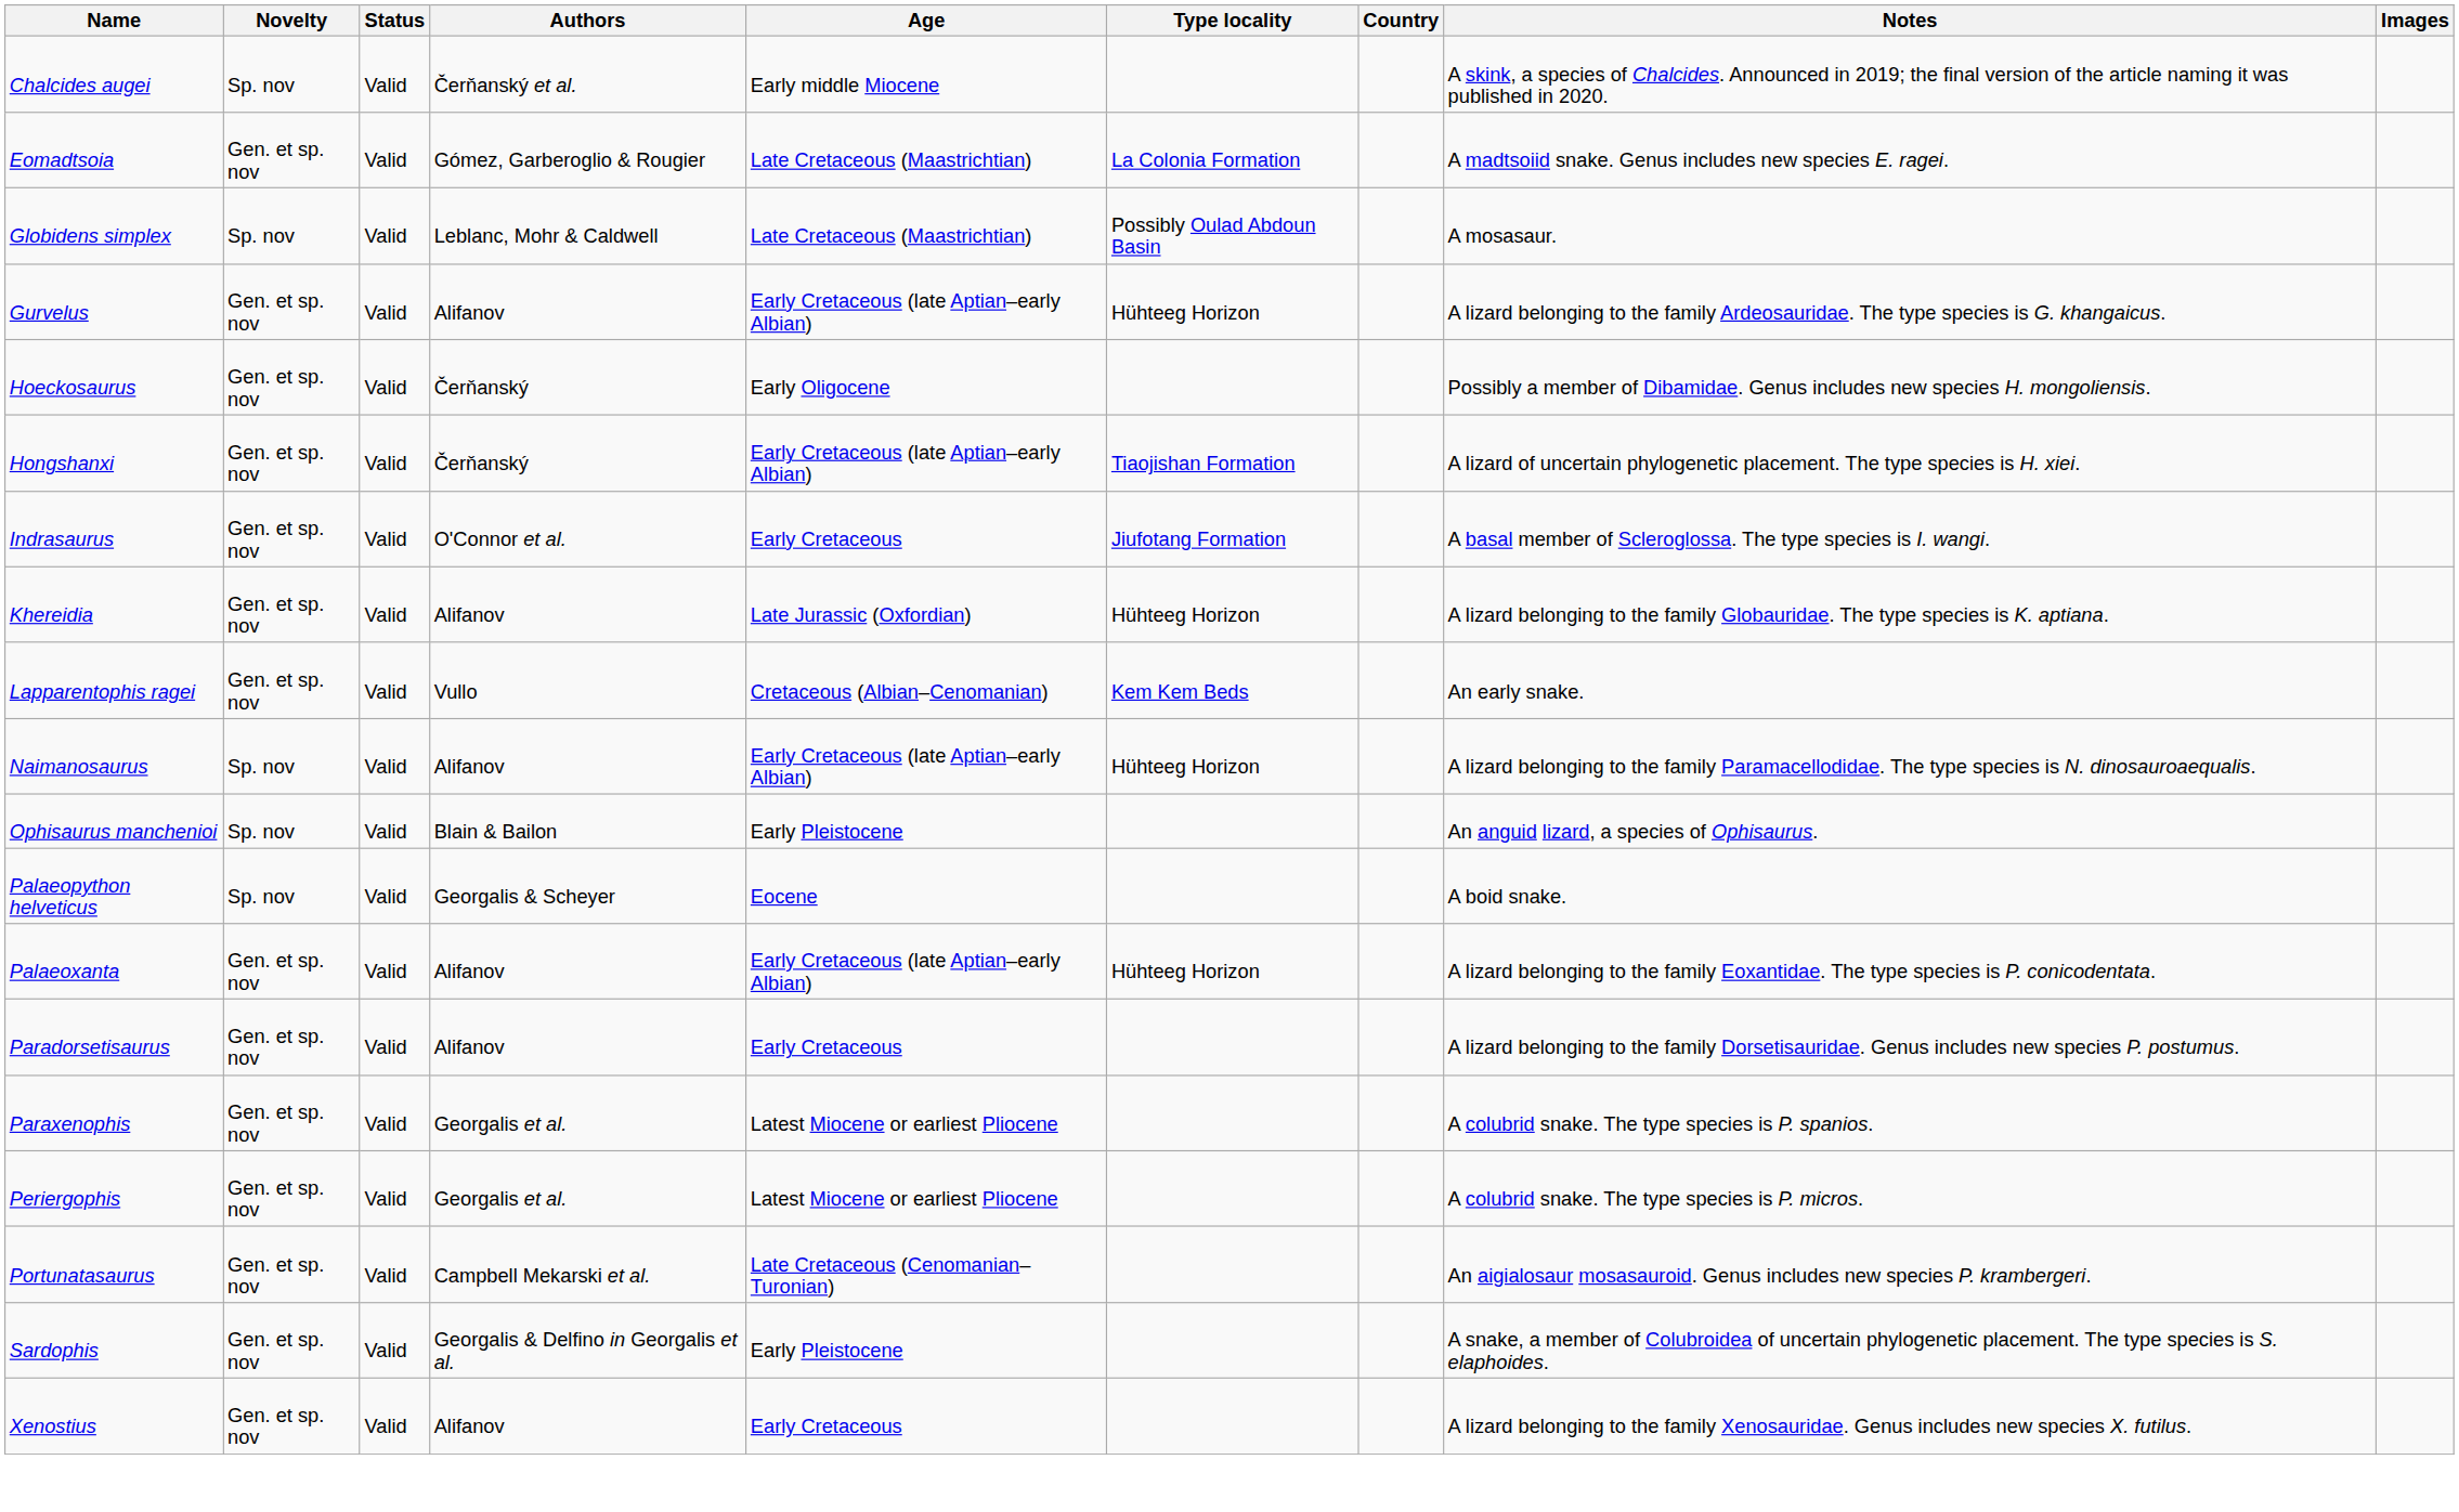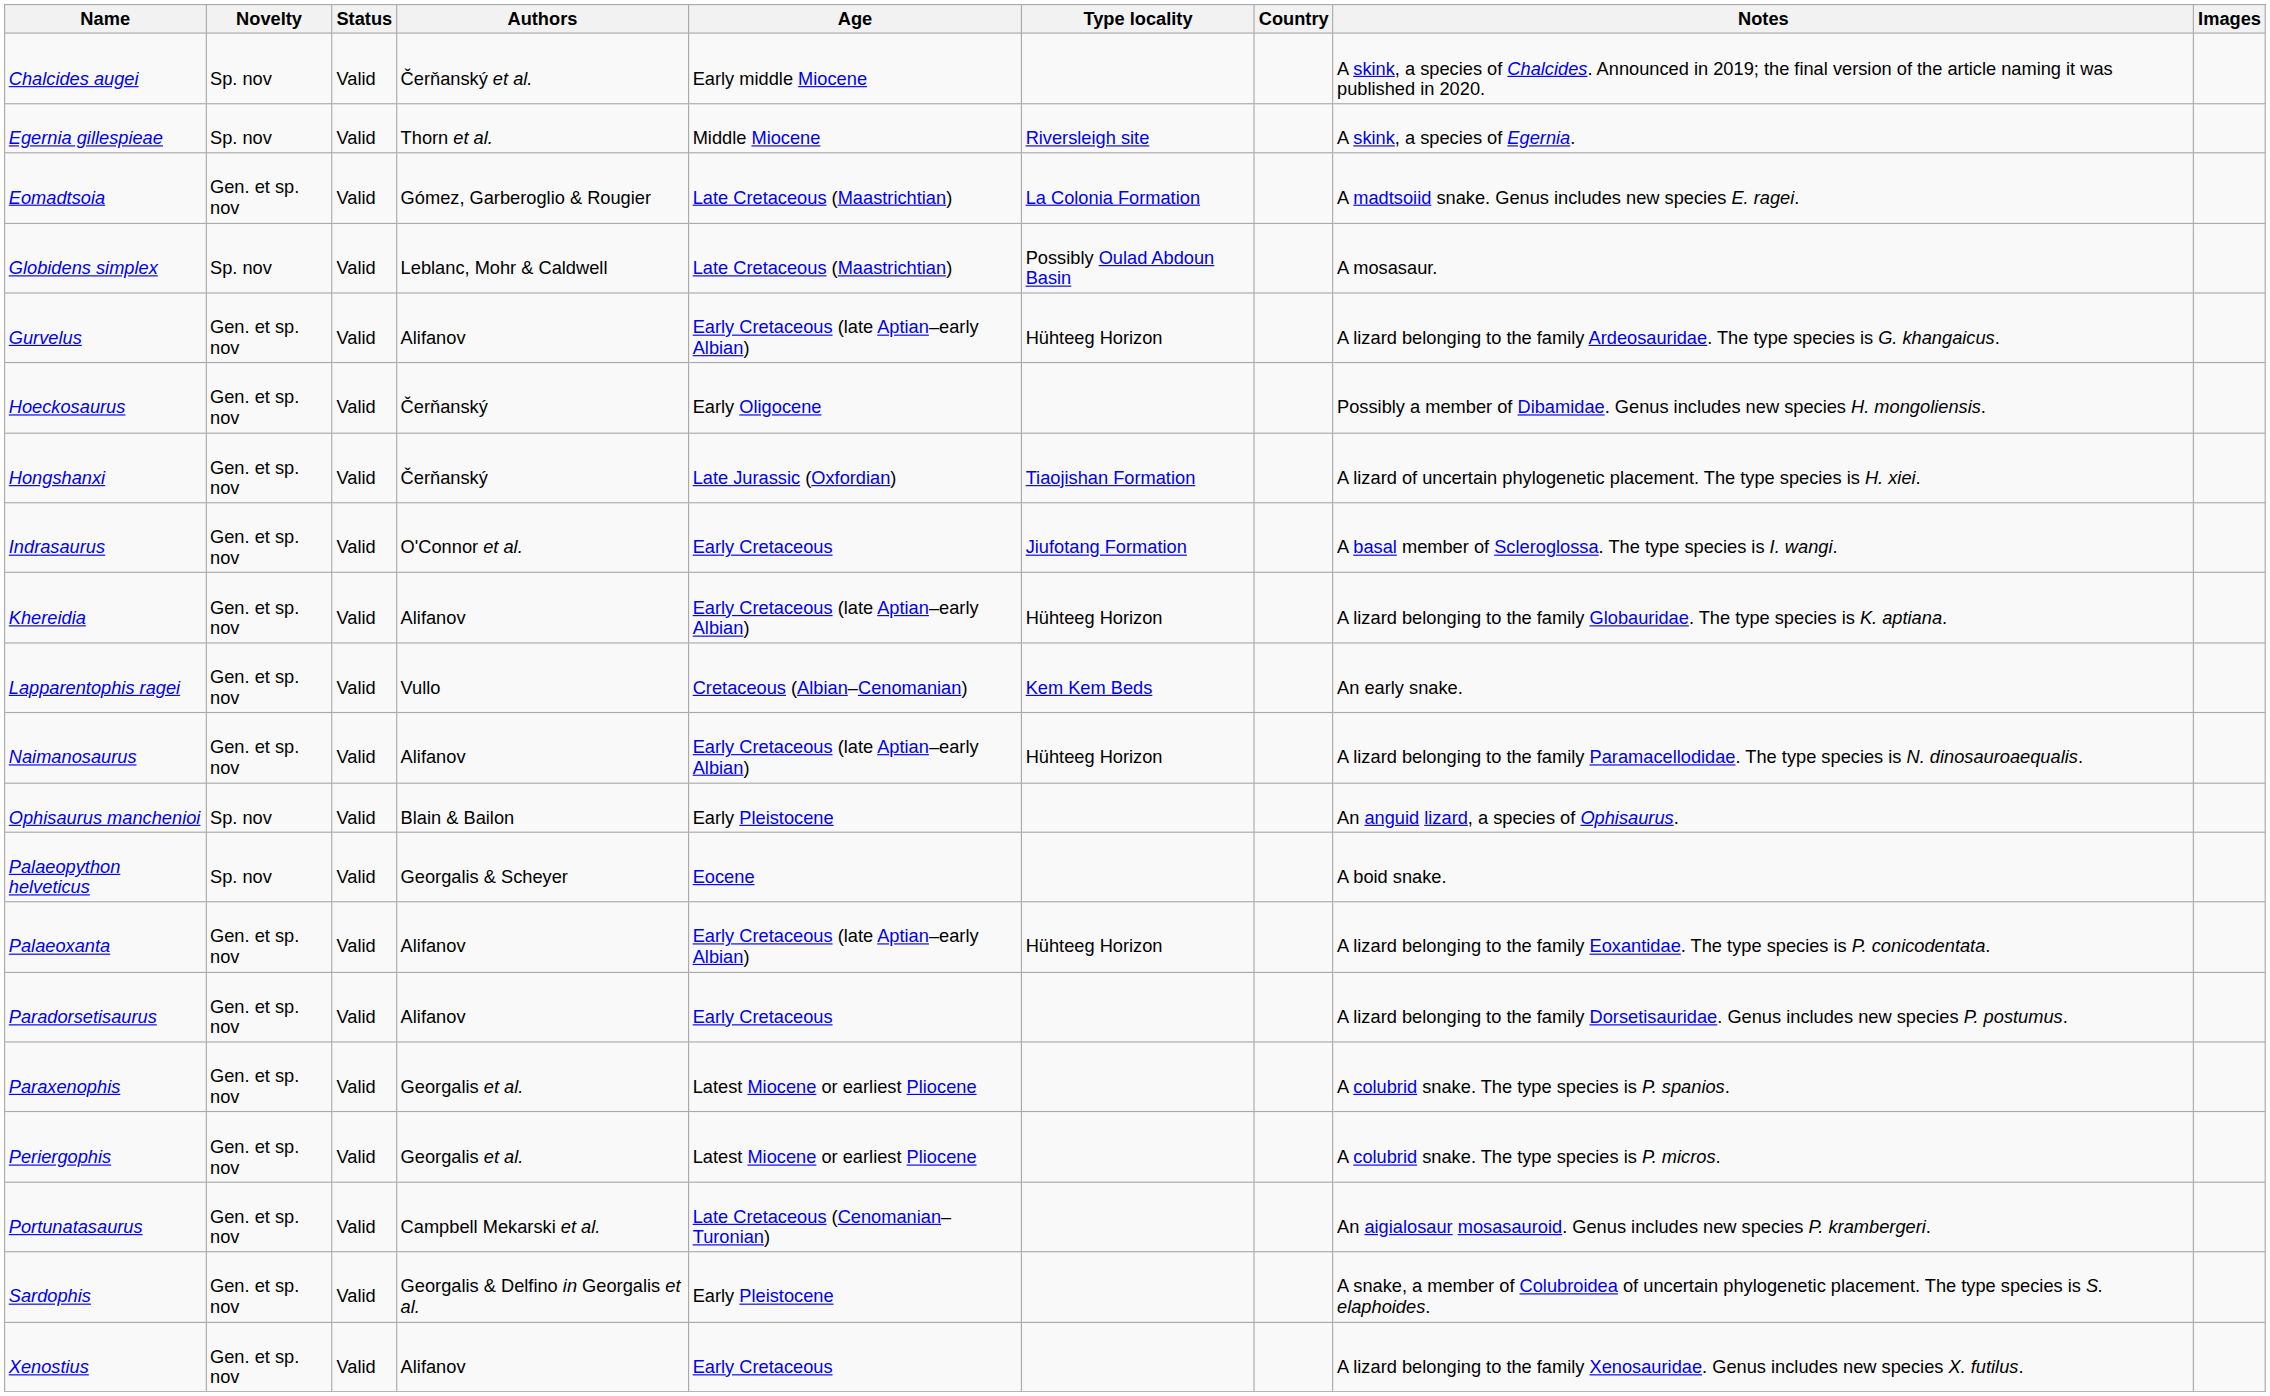+ row: Egernia gillespieae | Sp. nov | Valid | Thorn et al. | Middle Miocene | Riversleigh site | A skink, a species of Egernia.
Hongshanxi | Age: Early Cretaceous (late Aptian–early Albian) -> Late Jurassic (Oxfordian)
Khereidia | Age: Late Jurassic (Oxfordian) -> Early Cretaceous (late Aptian–early Albian)
Naimanosaurus | Novelty: Sp. nov -> Gen. et sp. nov
